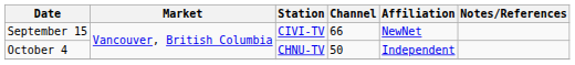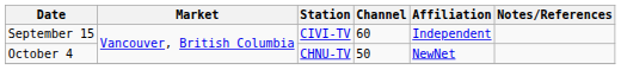September 15 | Channel: 66 -> 60
September 15 | Affiliation: NewNet -> Independent
October 4 | Affiliation: Independent -> NewNet
